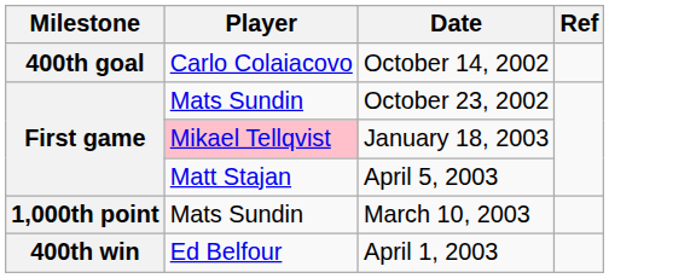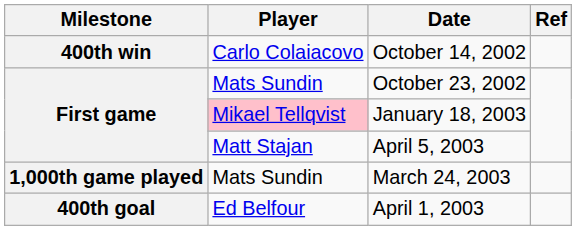October 14, 2002 | Milestone: 400th goal -> 400th win
- row: 1,000th point | Mats Sundin | March 10, 2003
+ row: 1,000th game played | Mats Sundin | March 24, 2003
April 1, 2003 | Milestone: 400th win -> 400th goal
